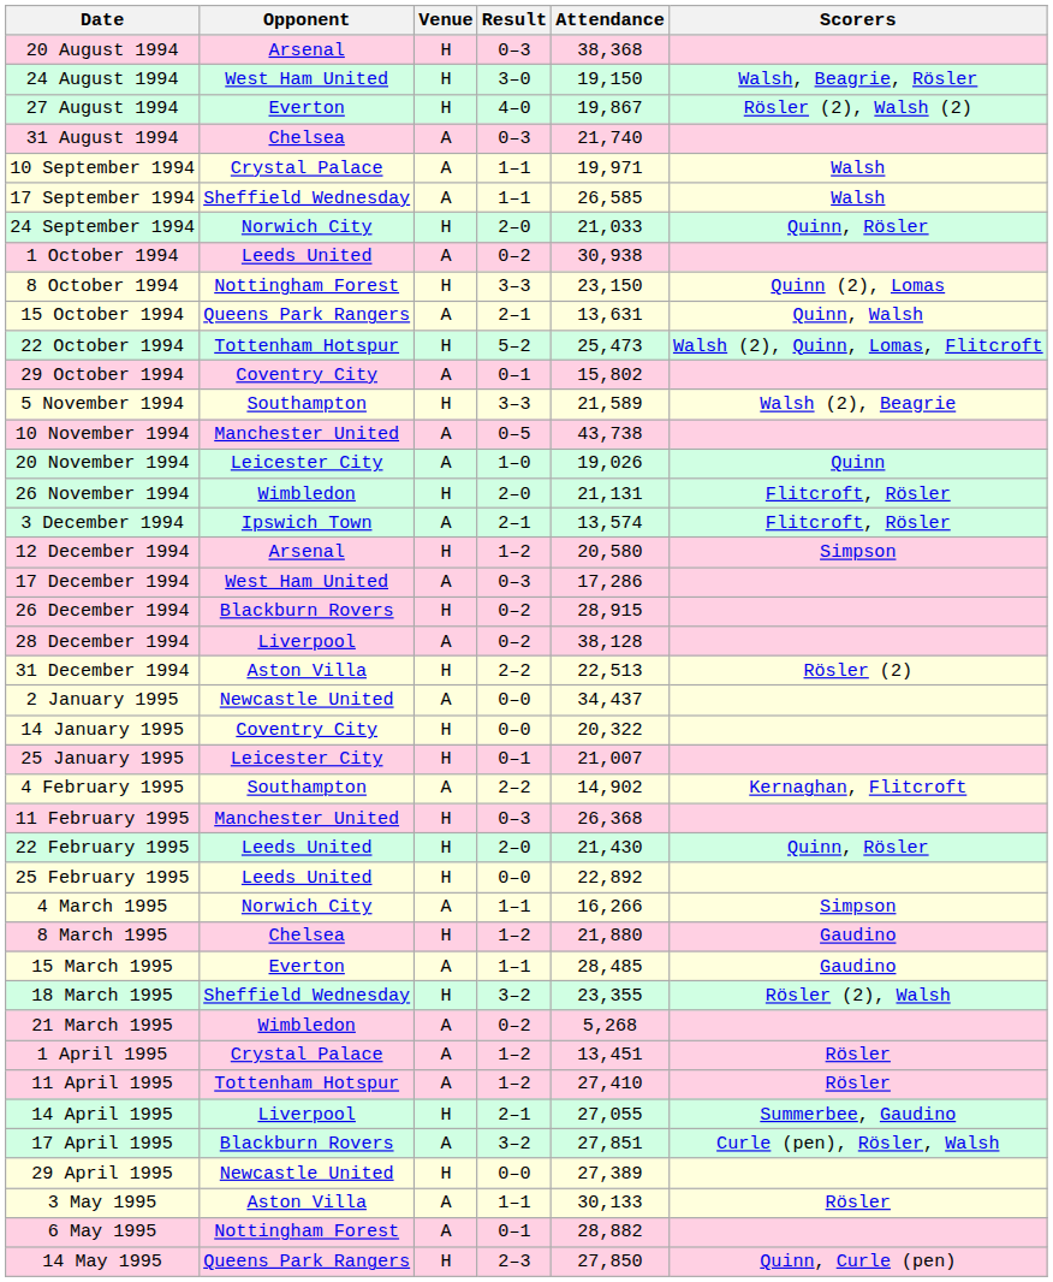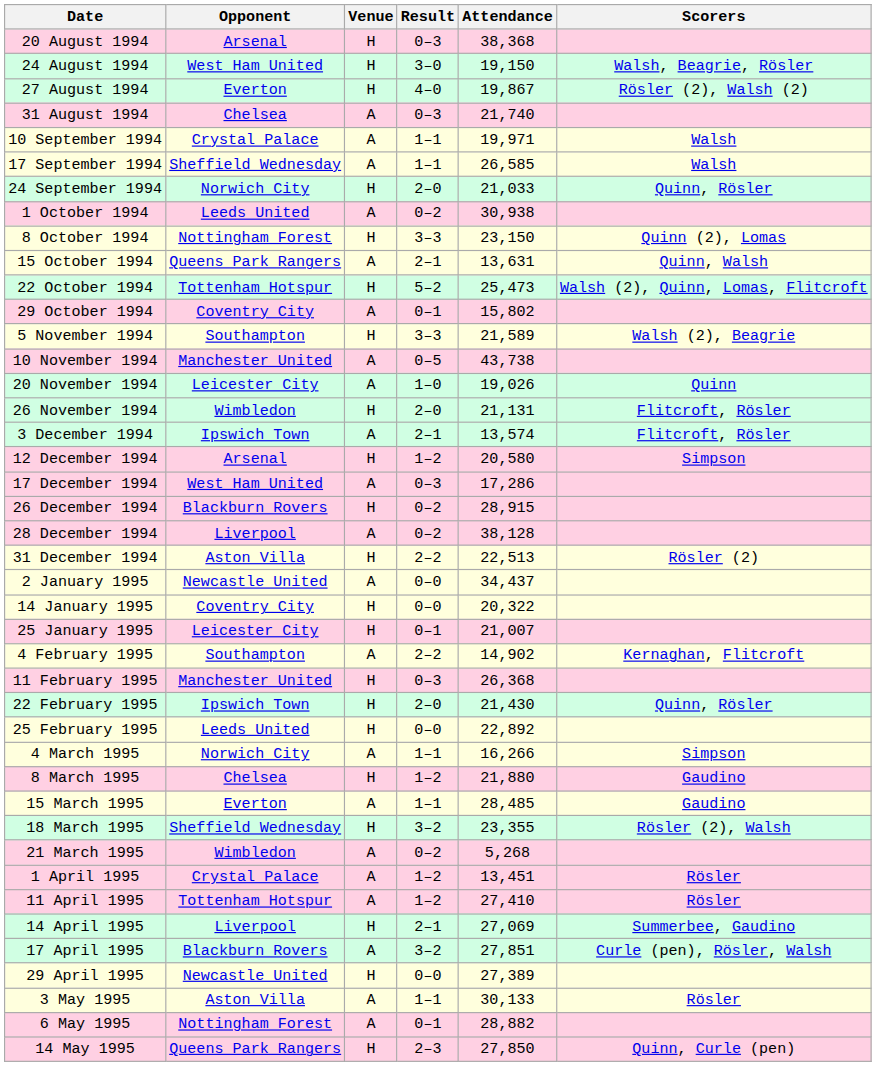22 February 1995 | Opponent: Leeds United -> Ipswich Town
14 April 1995 | Attendance: 27,055 -> 27,069
